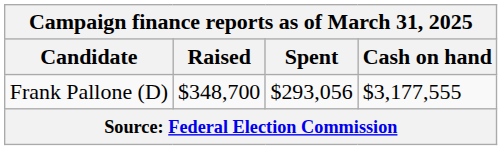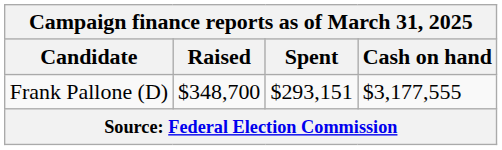Frank Pallone (D) | Spent: $293,056 -> $293,151
